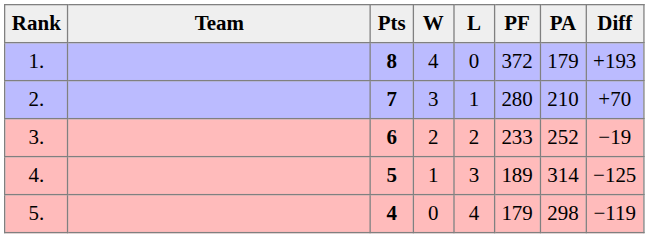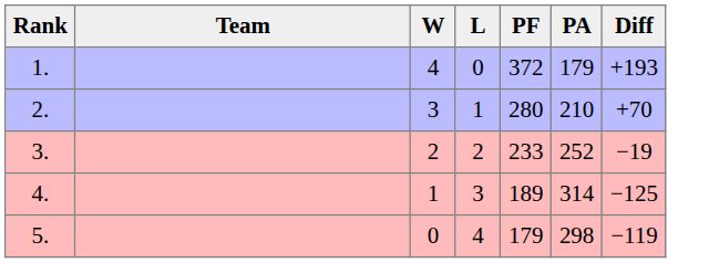- column: Pts | 8 | 7 | 6 | 5 | 4
